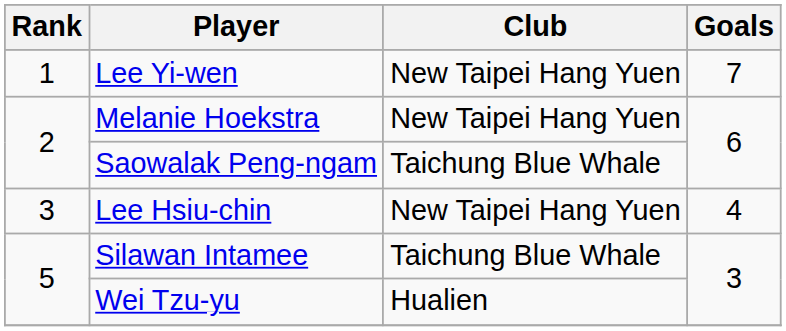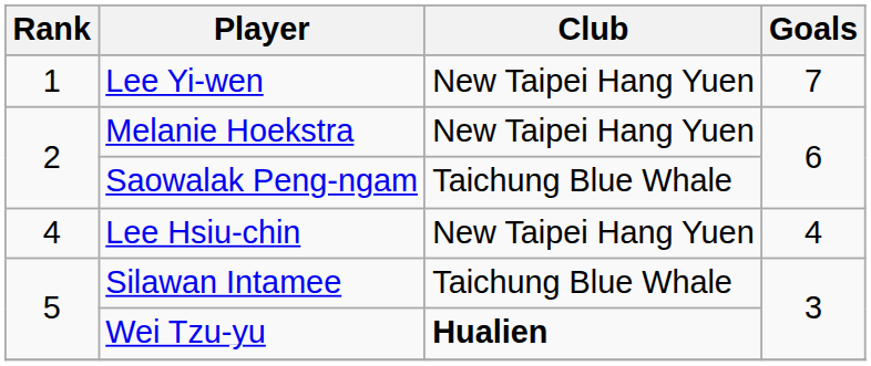Lee Hsiu-chin | Rank: 3 -> 4
Wei Tzu-yu | Club: normal -> bold
